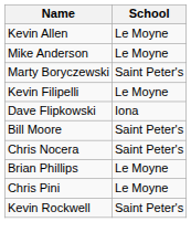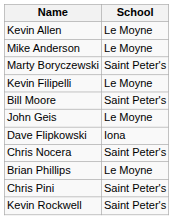rows swapped: Dave Flipkowski <-> Bill Moore
+ row: John Geis | Le Moyne
Chris Pini | School: Le Moyne -> Saint Peter's
